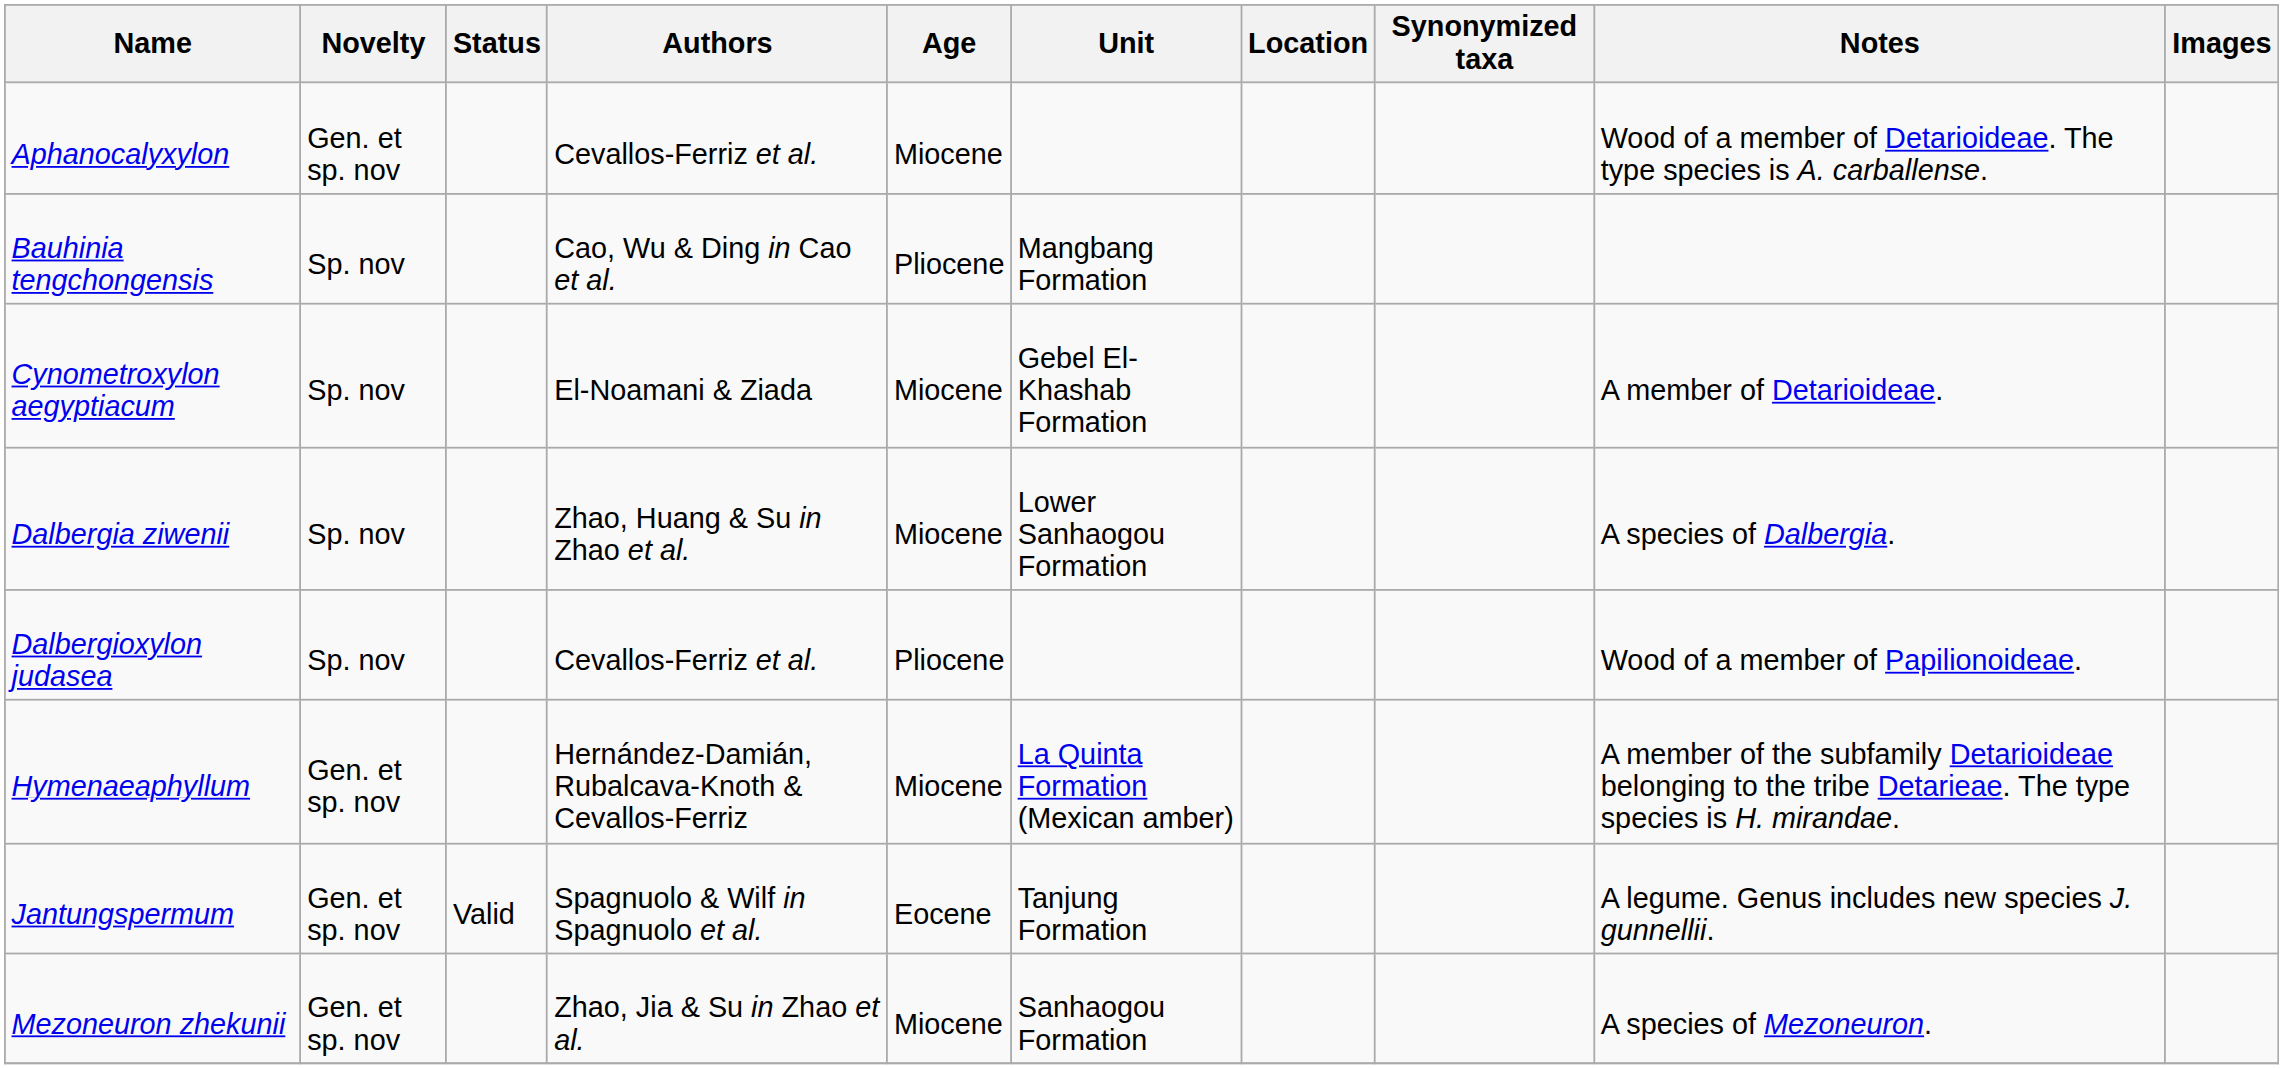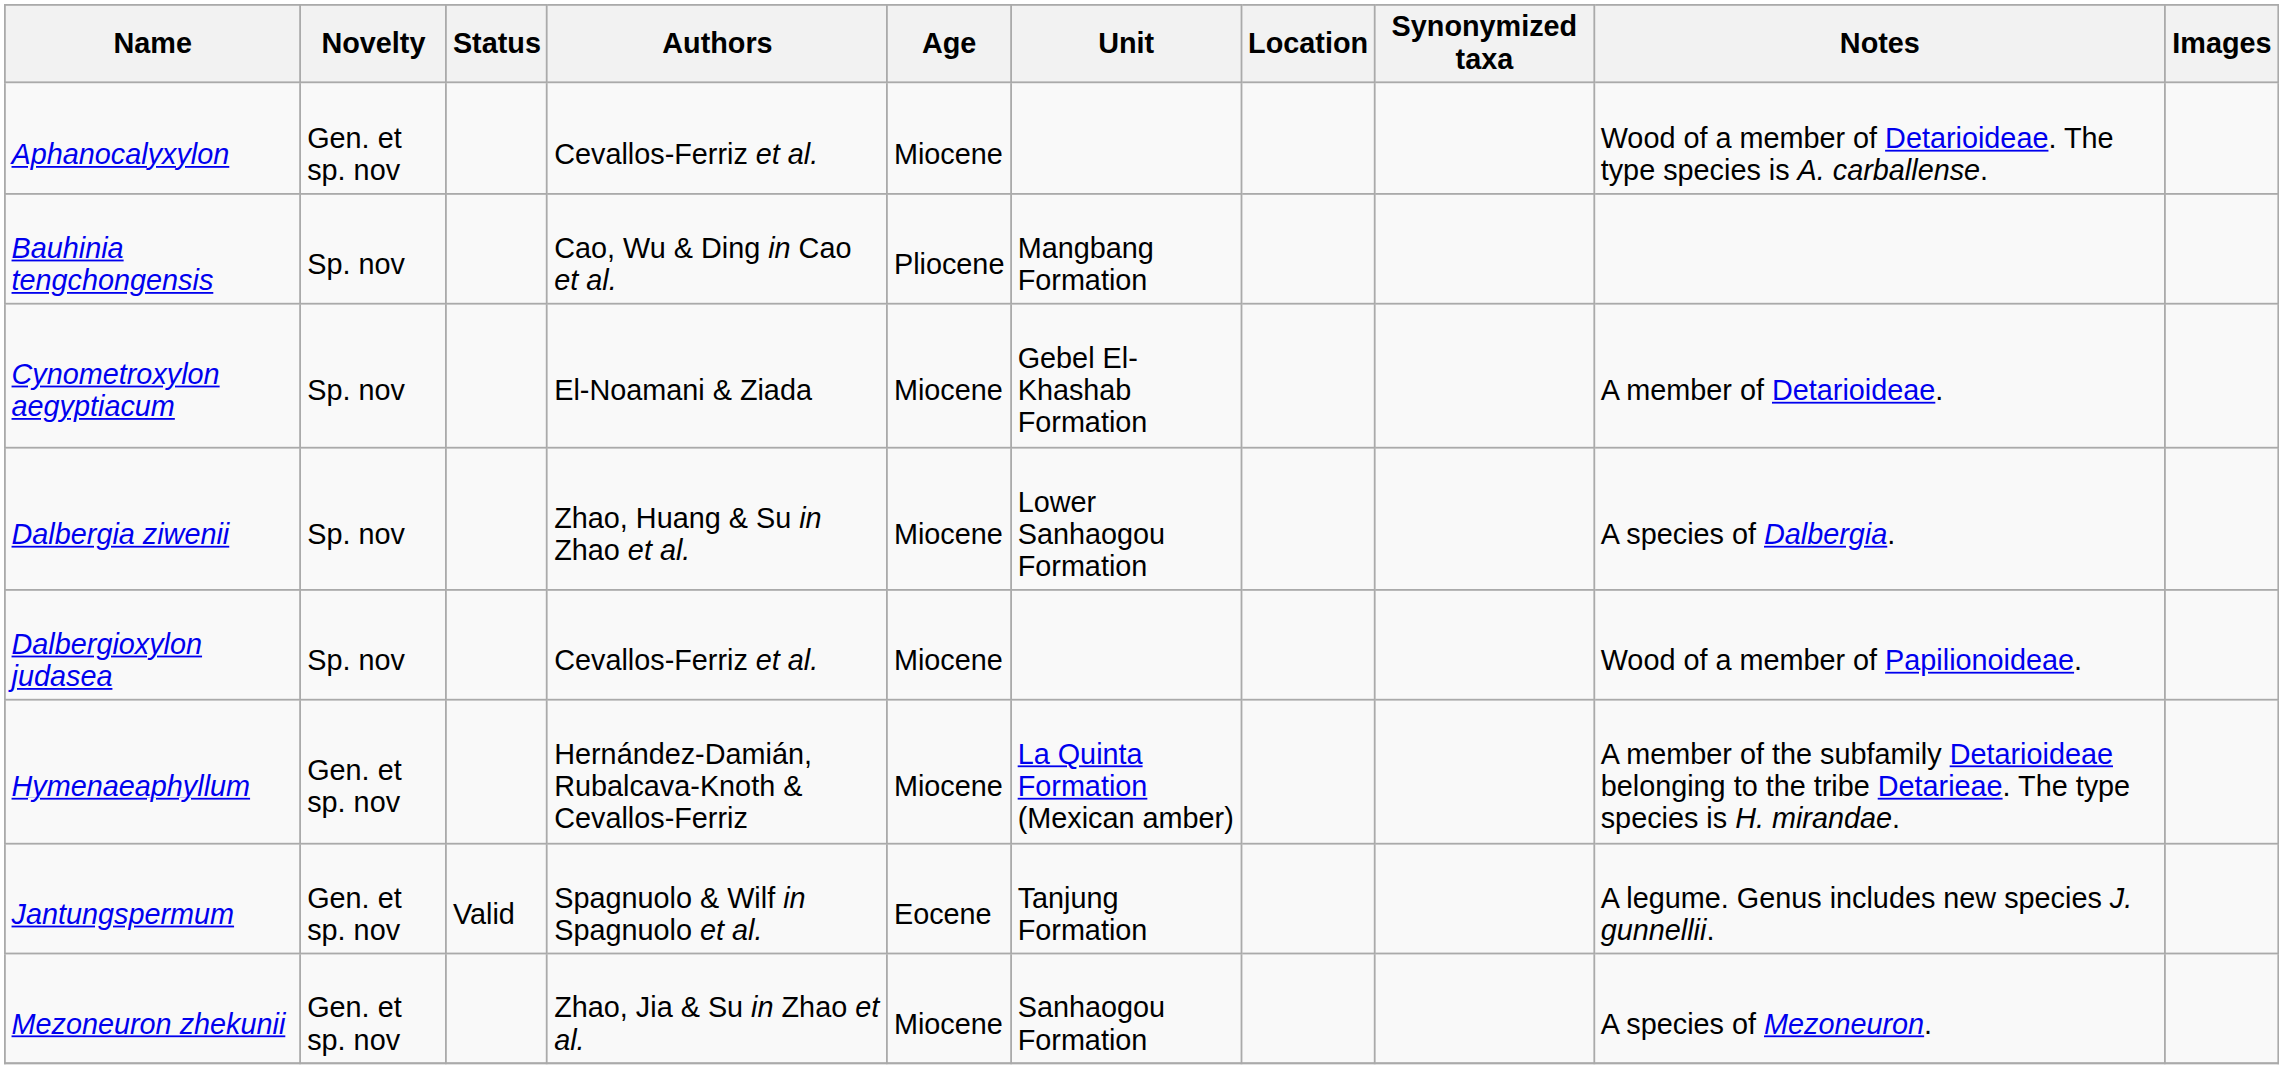Dalbergioxylon judasea | Age: Pliocene -> Miocene
